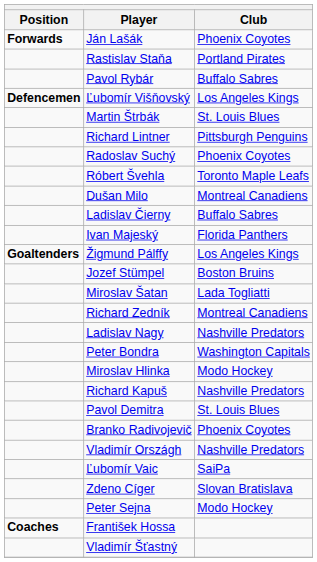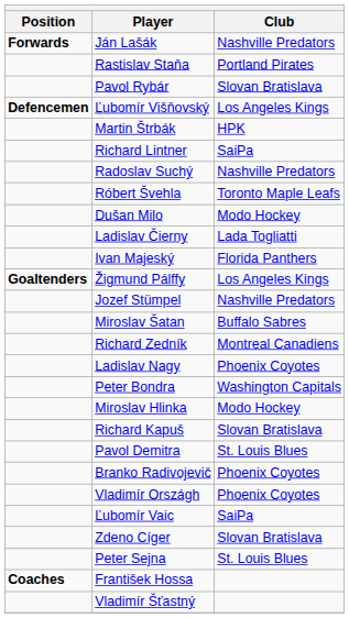Ján Lašák | Club: Phoenix Coyotes -> Nashville Predators
Pavol Rybár | Club: Buffalo Sabres -> Slovan Bratislava
Martin Štrbák | Club: St. Louis Blues -> HPK
Richard Lintner | Club: Pittsburgh Penguins -> SaiPa
Radoslav Suchý | Club: Phoenix Coyotes -> Nashville Predators
Dušan Milo | Club: Montreal Canadiens -> Modo Hockey
Ladislav Čierny | Club: Buffalo Sabres -> Lada Togliatti
Jozef Stümpel | Club: Boston Bruins -> Nashville Predators
Miroslav Šatan | Club: Lada Togliatti -> Buffalo Sabres
Ladislav Nagy | Club: Nashville Predators -> Phoenix Coyotes
Richard Kapuš | Club: Nashville Predators -> Slovan Bratislava
Vladimír Országh | Club: Nashville Predators -> Phoenix Coyotes
Peter Sejna | Club: Modo Hockey -> St. Louis Blues
